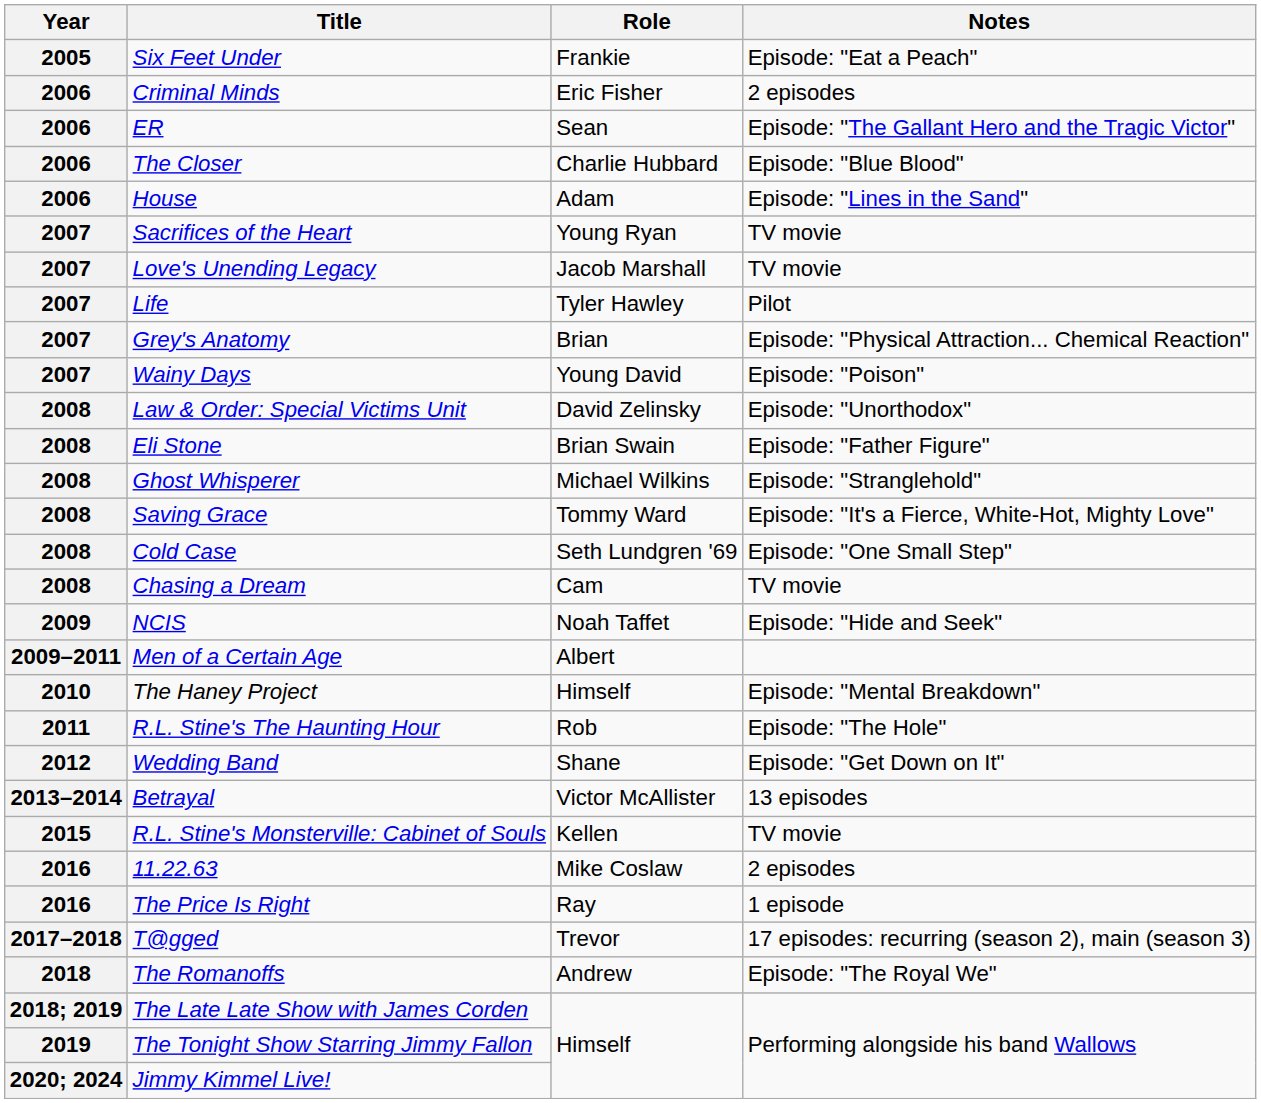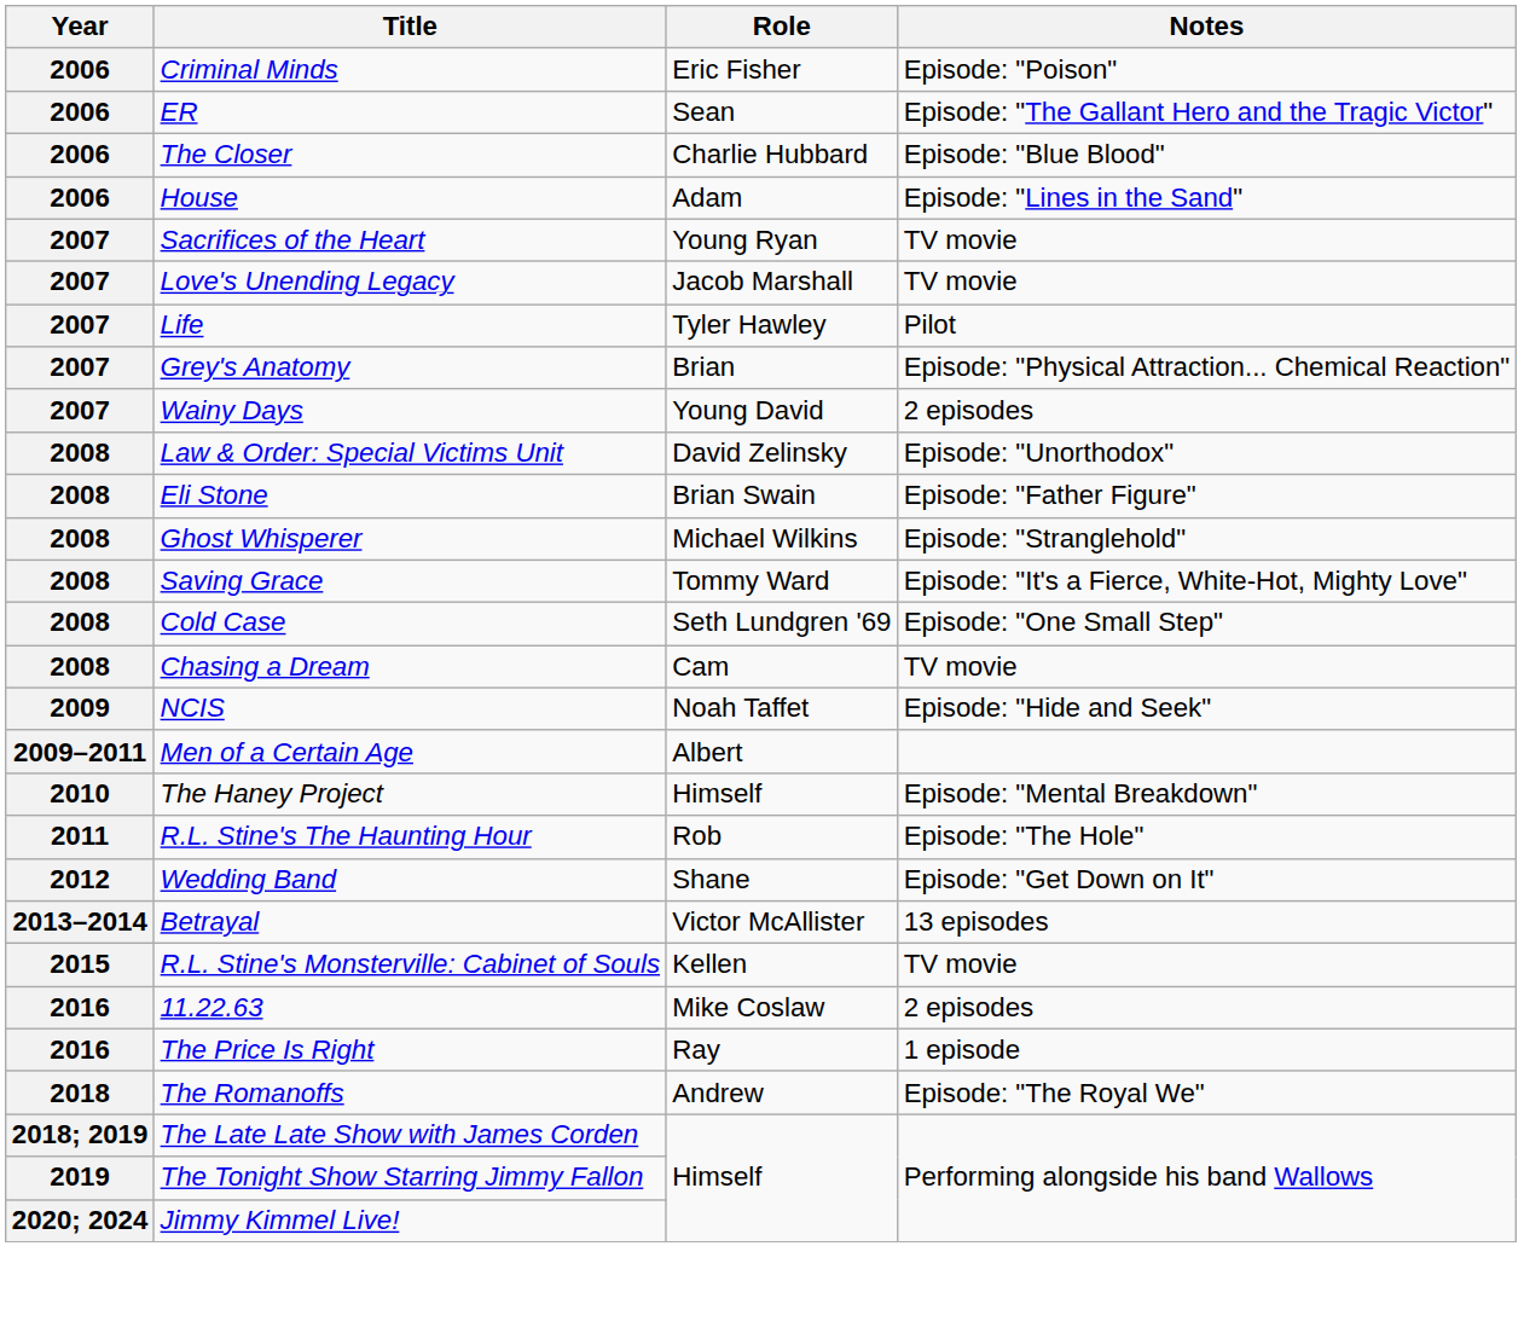- row: 2005 | Six Feet Under | Frankie | Episode: "Eat a Peach"
Criminal Minds | Notes: 2 episodes -> Episode: "Poison"
Wainy Days | Notes: Episode: "Poison" -> 2 episodes
- row: 2017–2018 | T@gged | Trevor | 17 episodes: recurring (season 2), main (season 3)
